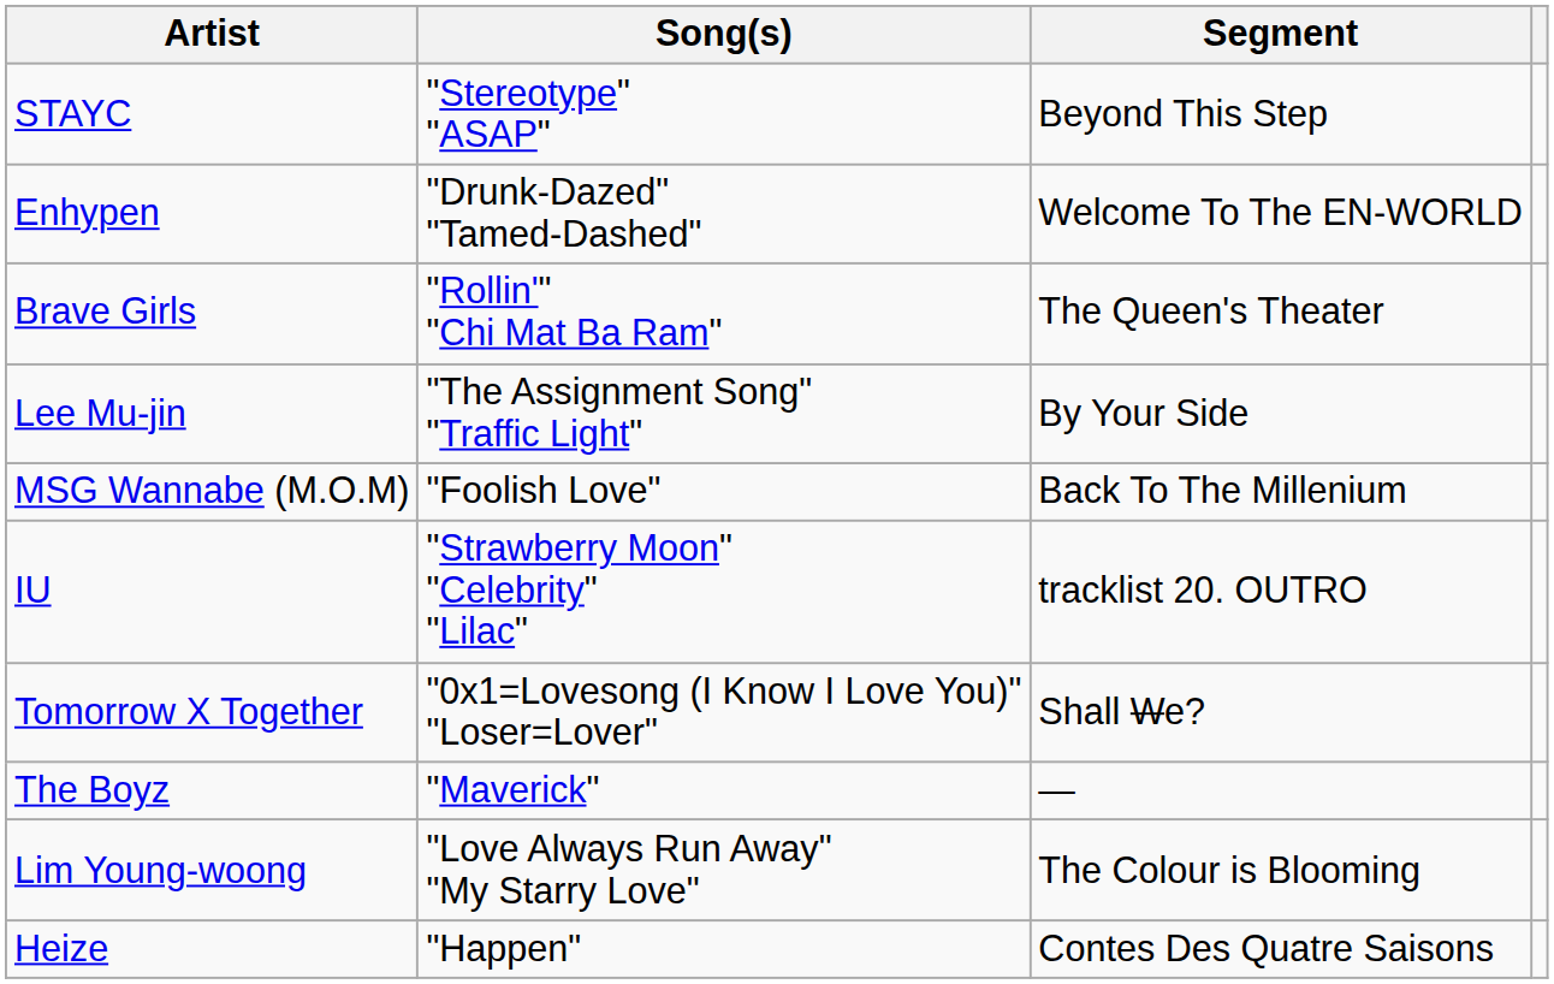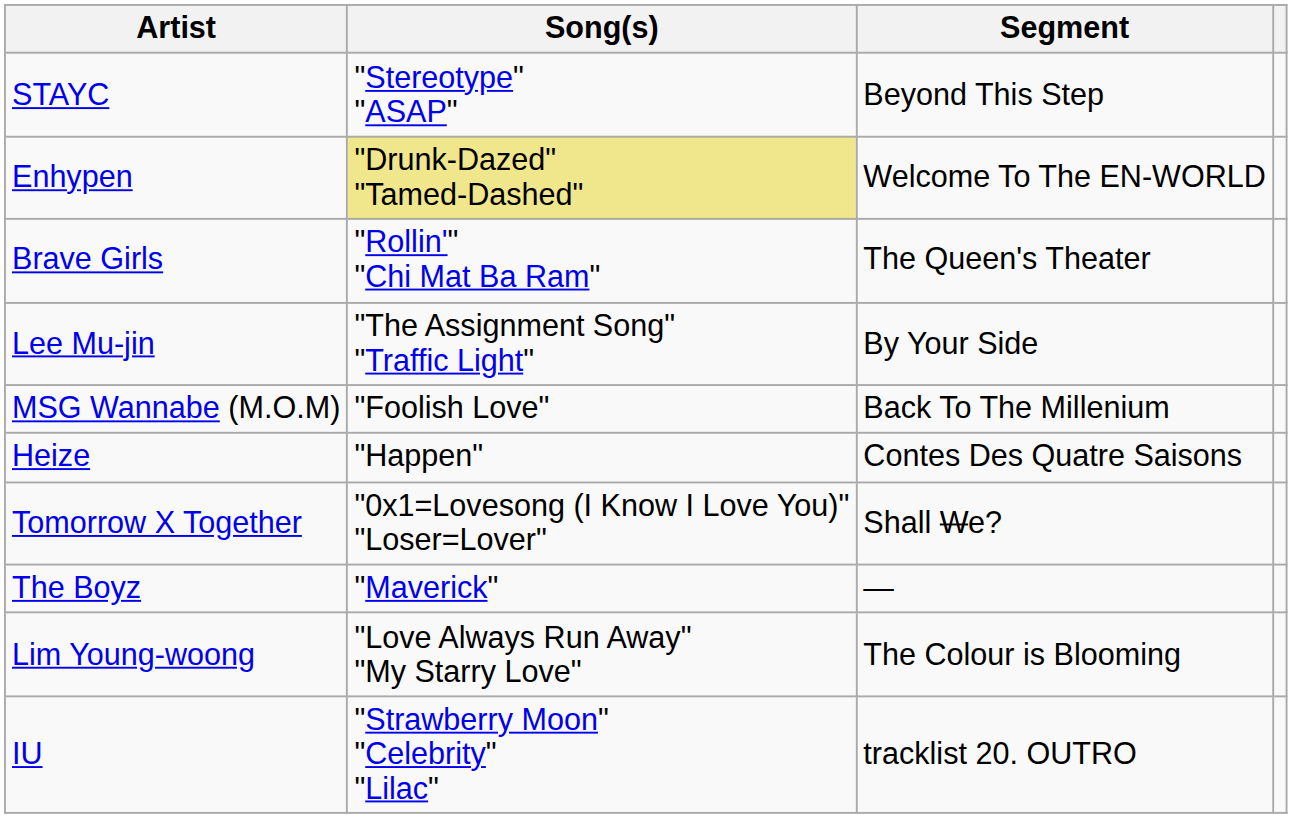Enhypen | Song(s): no background -> khaki background
rows swapped: Heize <-> IU
